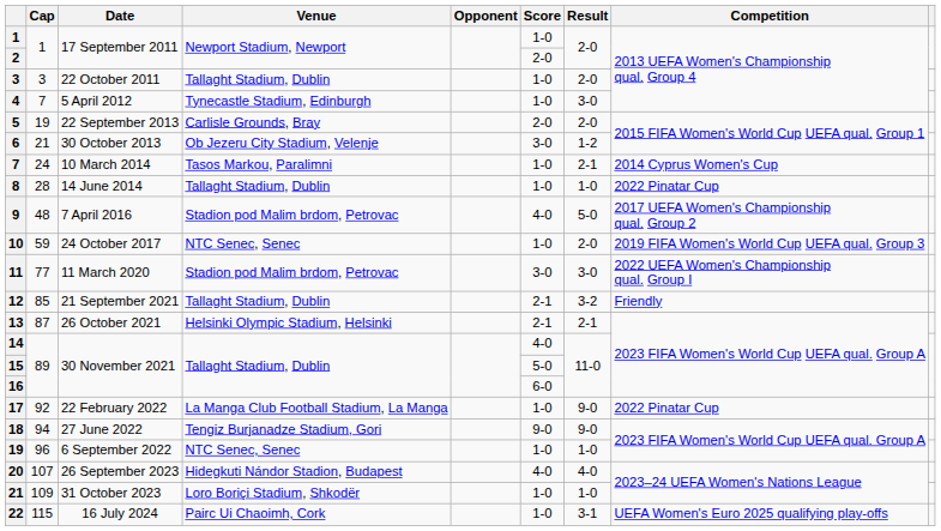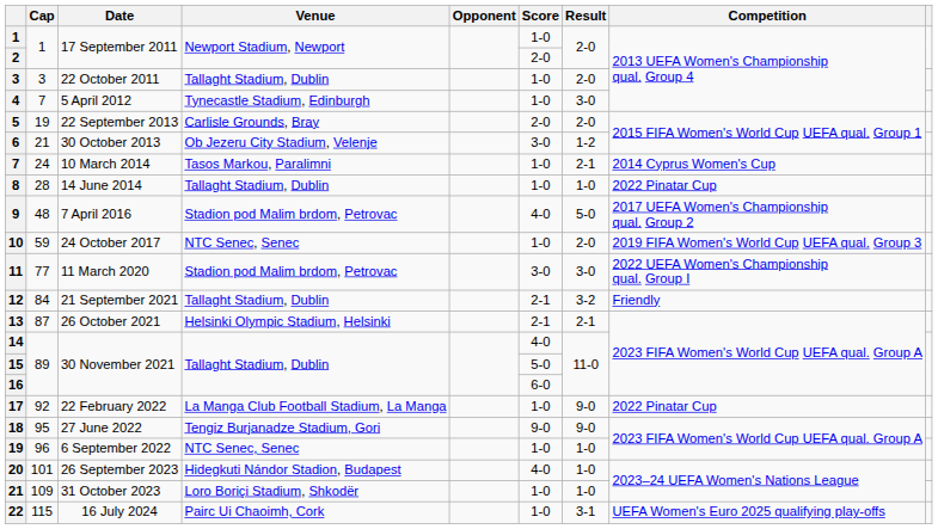12 | Cap: 85 -> 84
18 | Cap: 94 -> 95
20 | Cap: 107 -> 101
20 | Result: 4-0 -> 1-0
